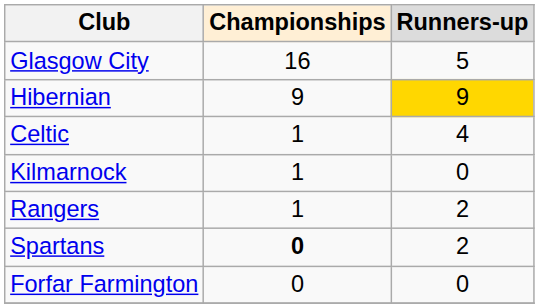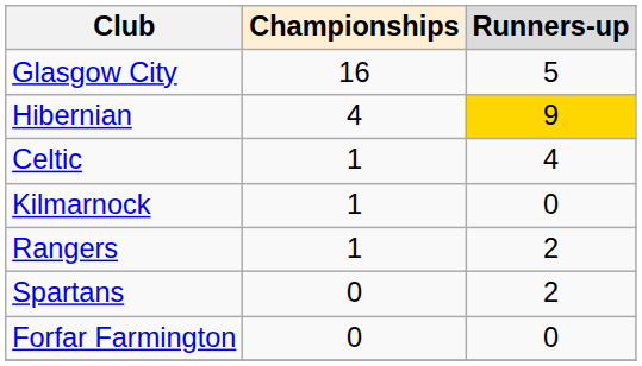Hibernian | Championships: 9 -> 4
Spartans | Championships: bold -> normal
